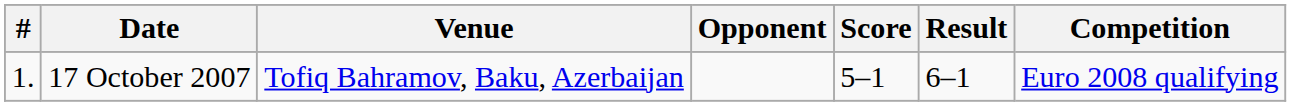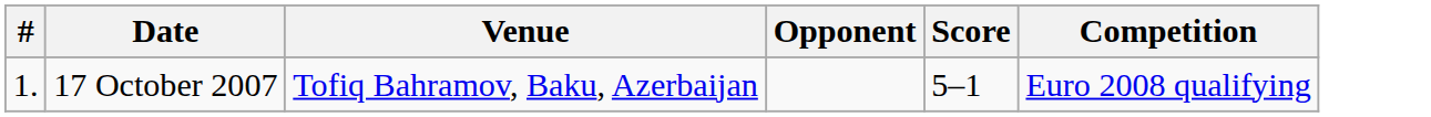- column: Result | 6–1
